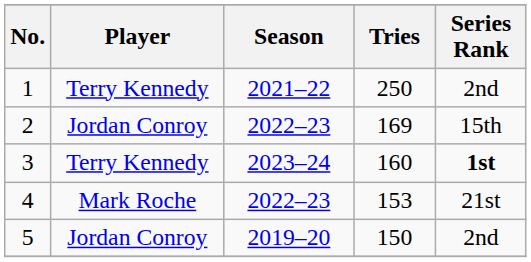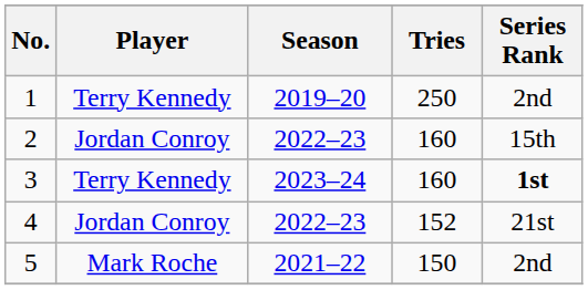1 | Season: 2021–22 -> 2019–20
2 | Tries: 169 -> 160
4 | Player: Mark Roche -> Jordan Conroy
4 | Tries: 153 -> 152
5 | Player: Jordan Conroy -> Mark Roche
5 | Season: 2019–20 -> 2021–22
